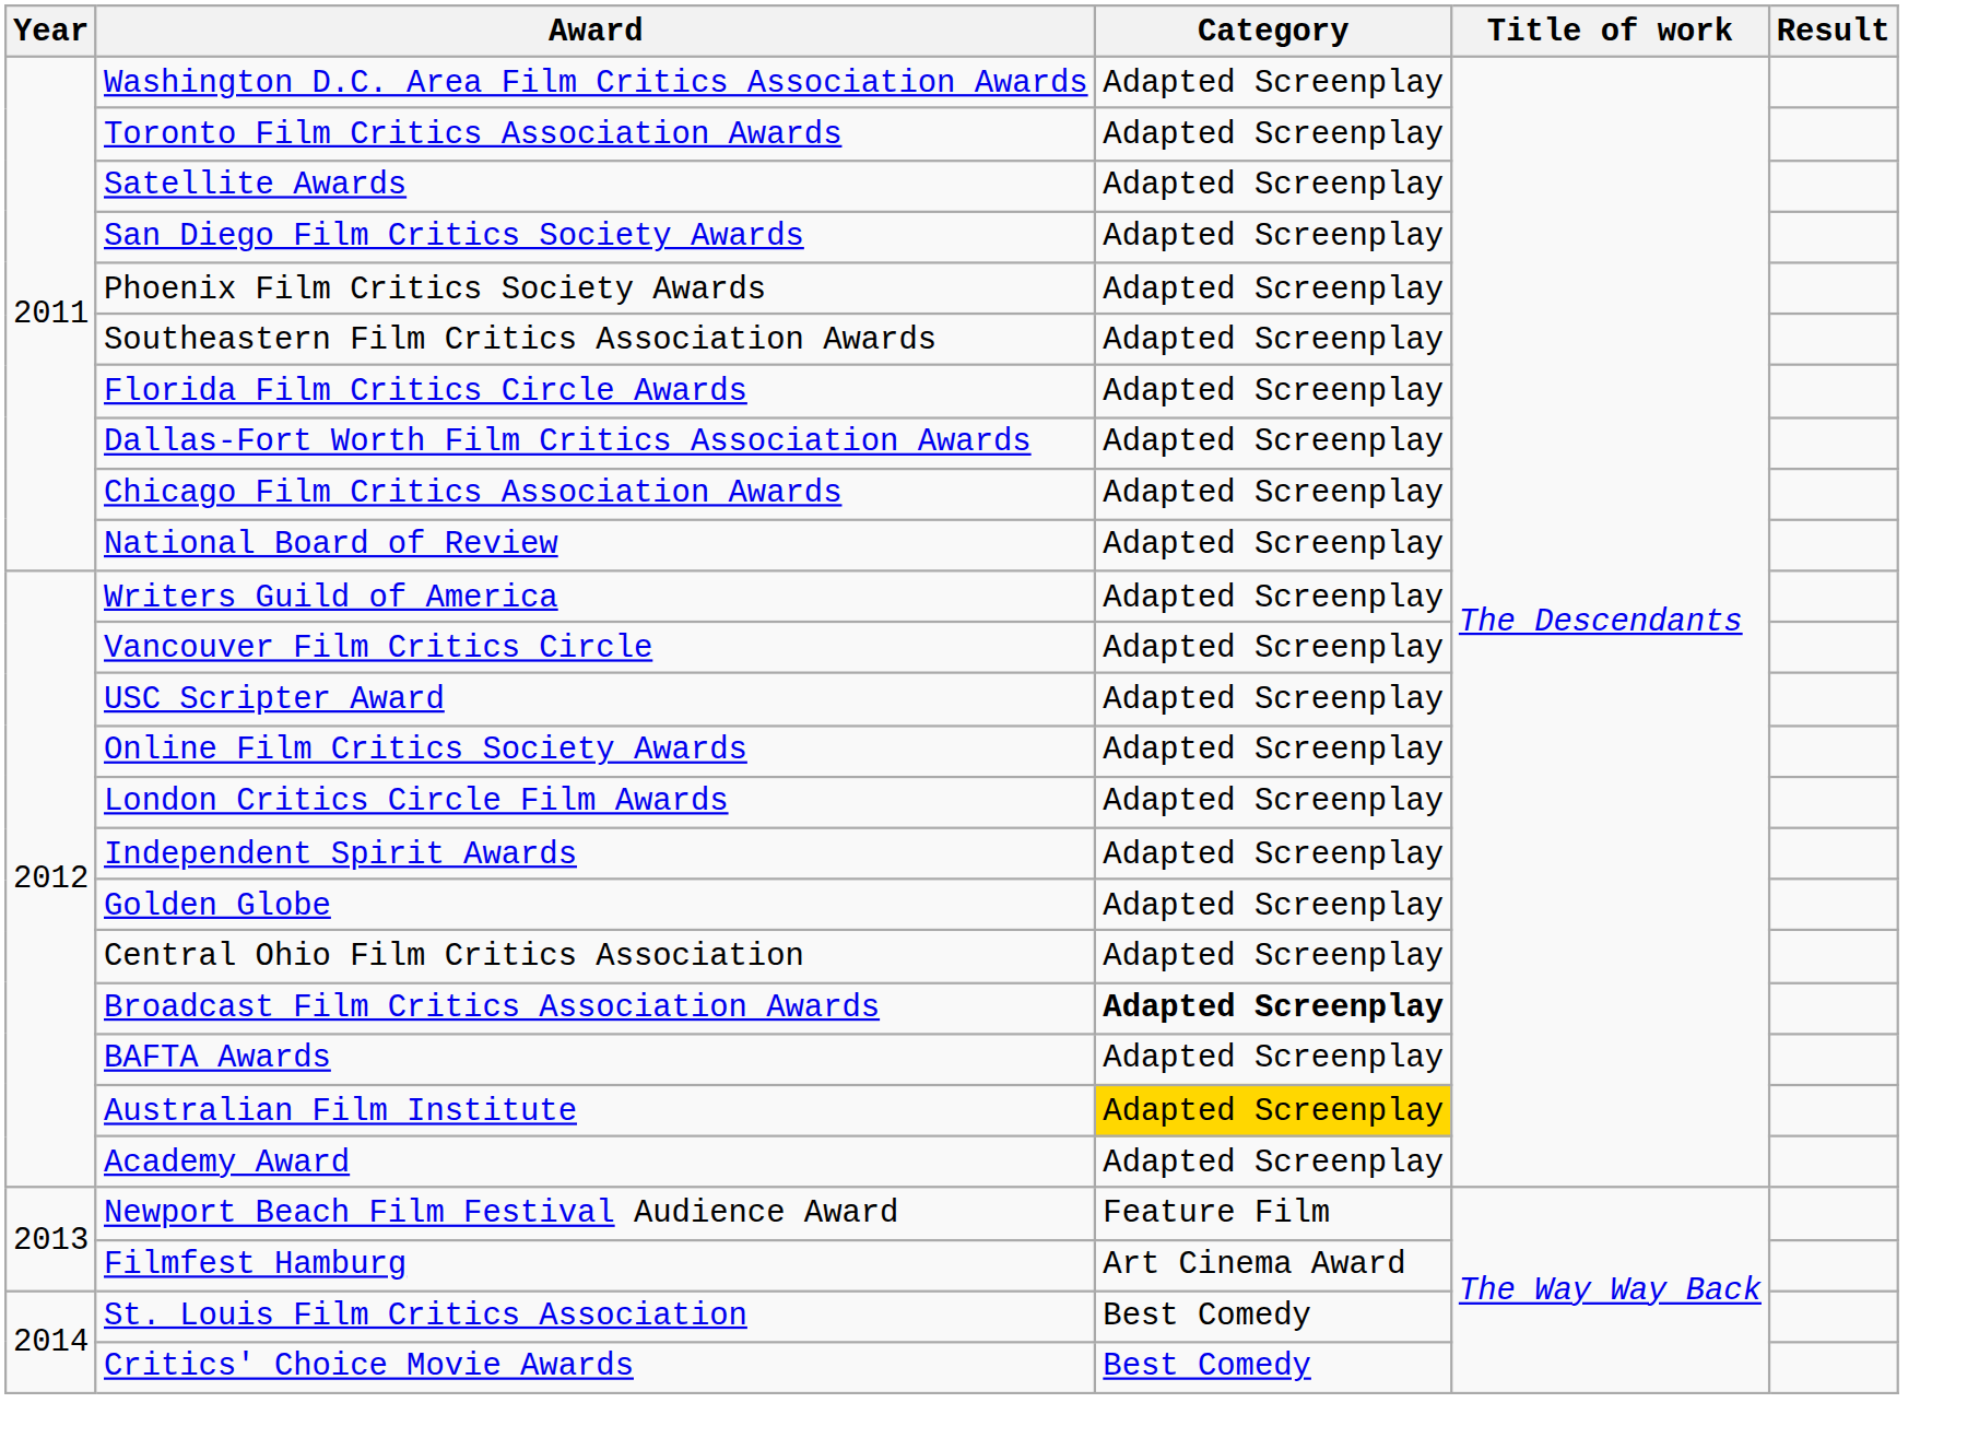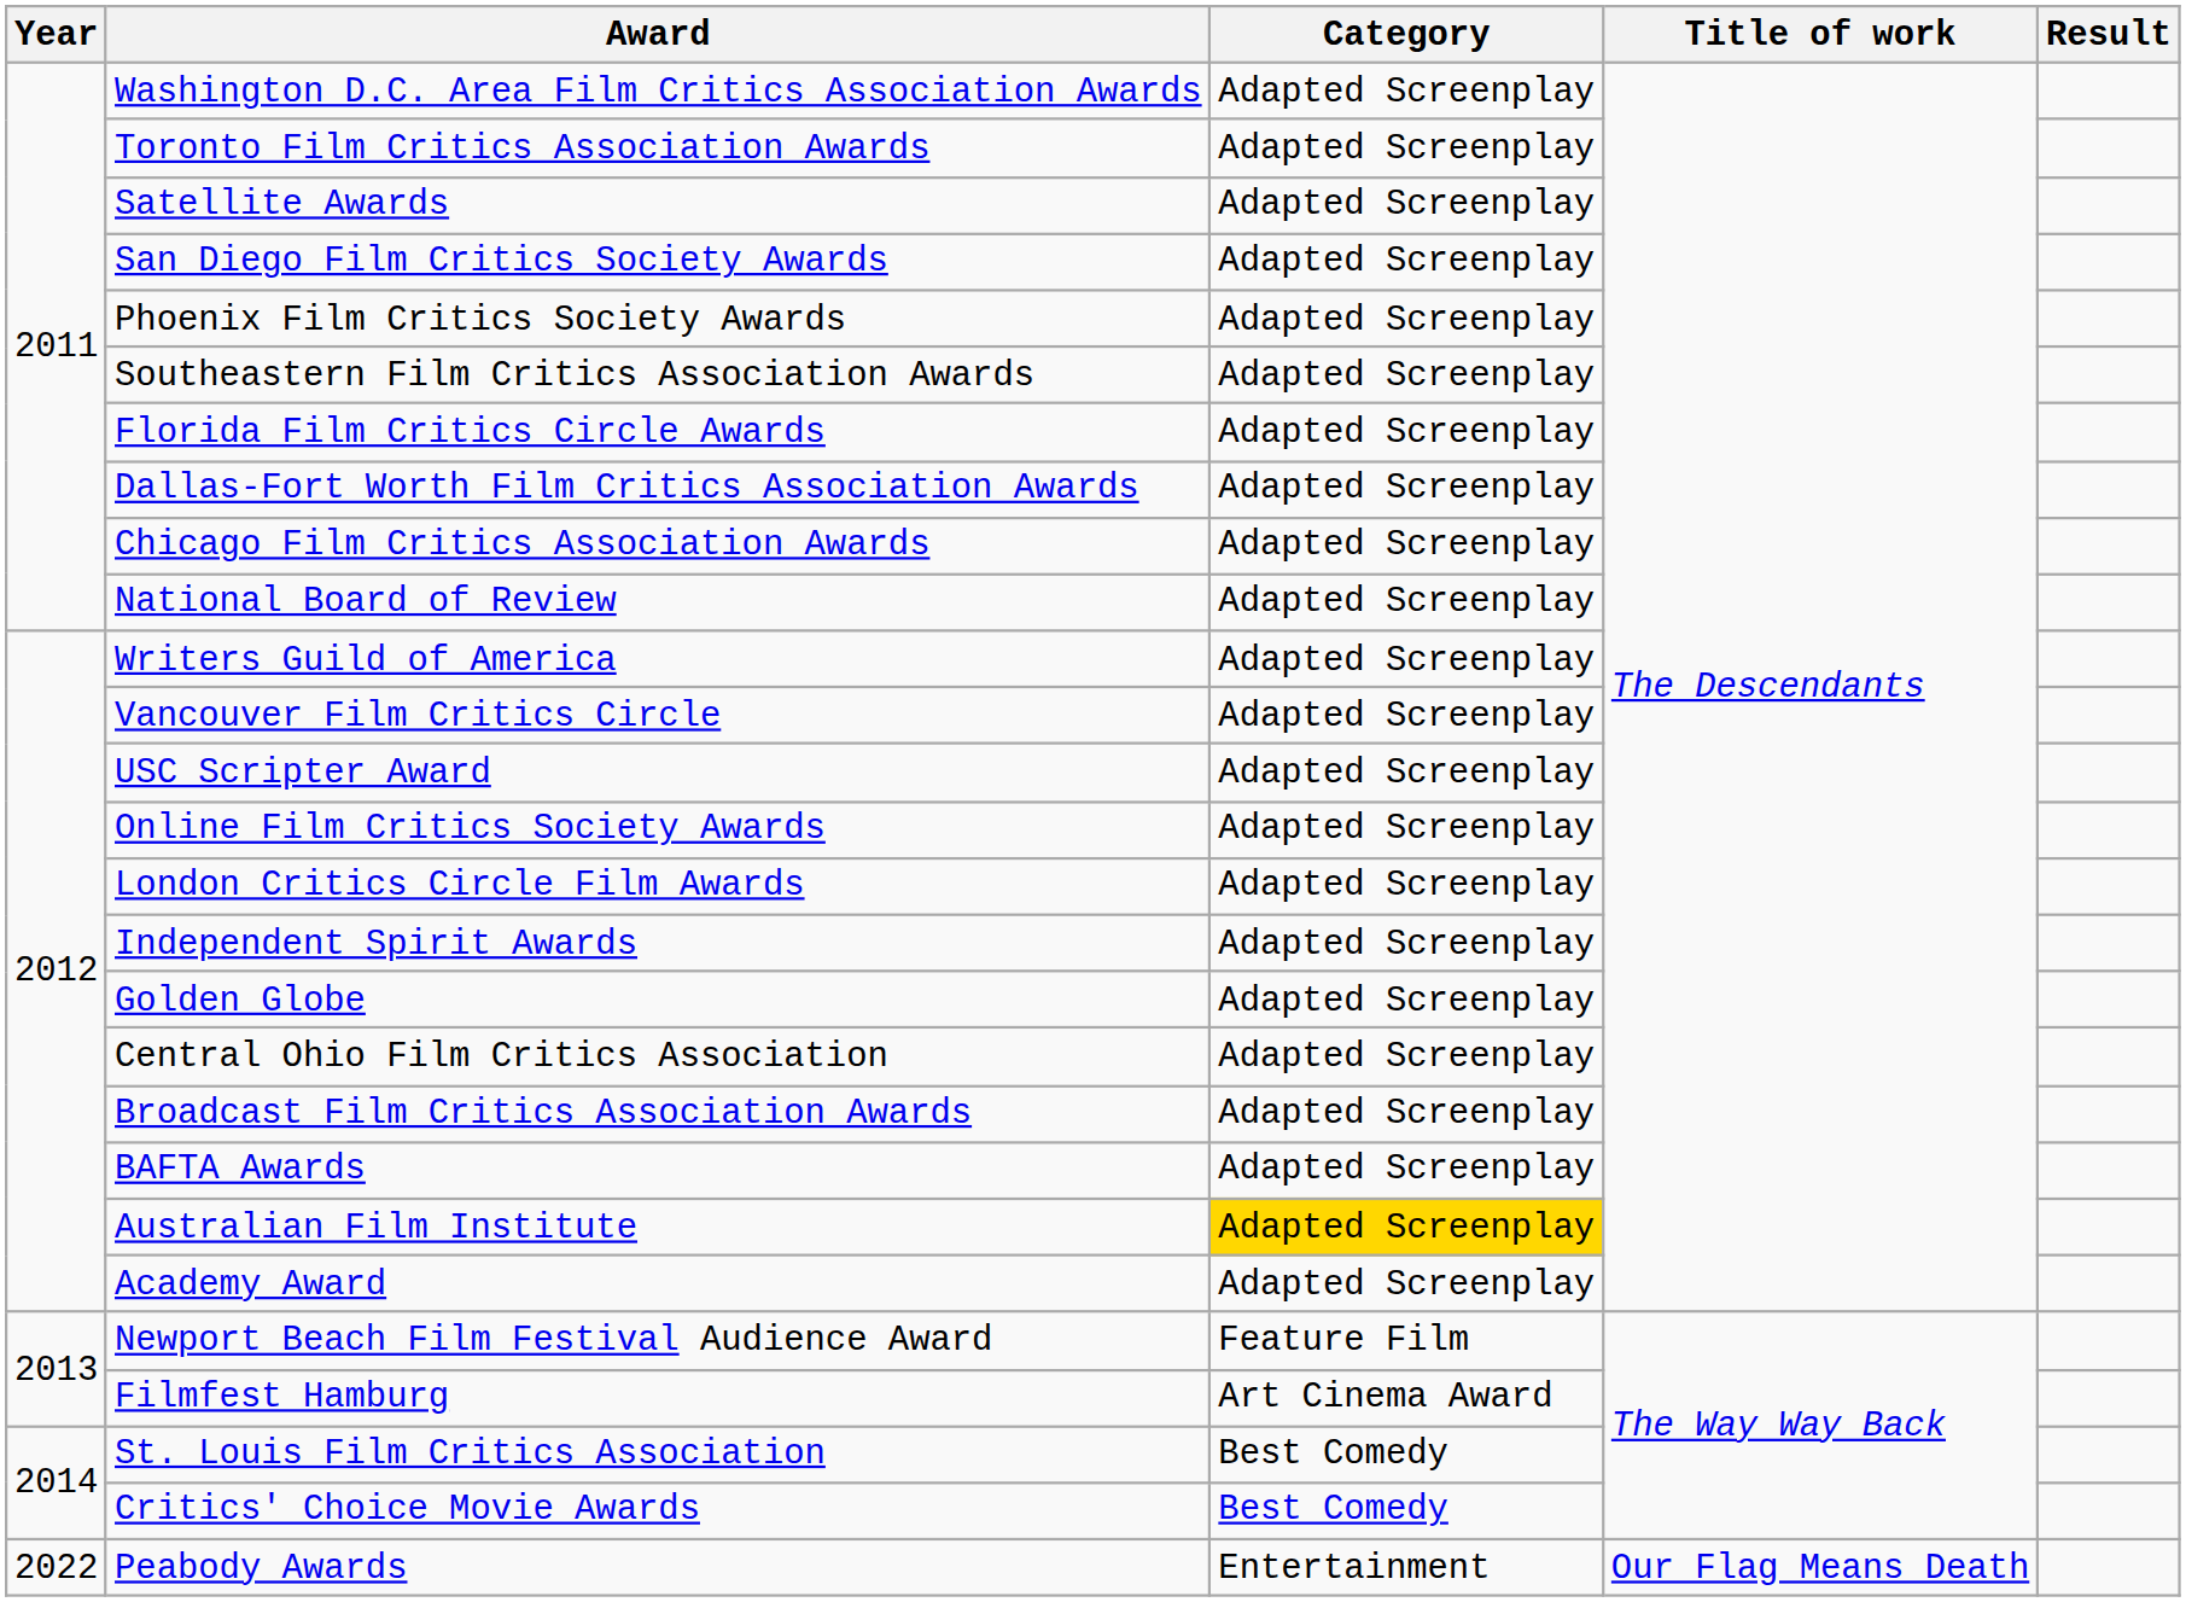Broadcast Film Critics Association Awards | Category: bold -> normal
+ row: 2022 | Peabody Awards | Entertainment | Our Flag Means Death
